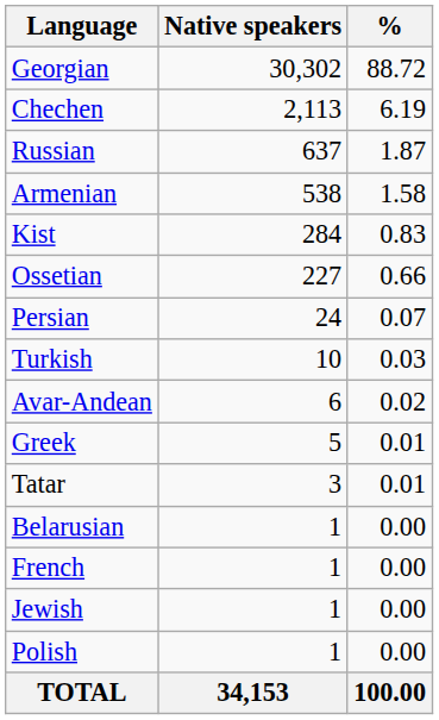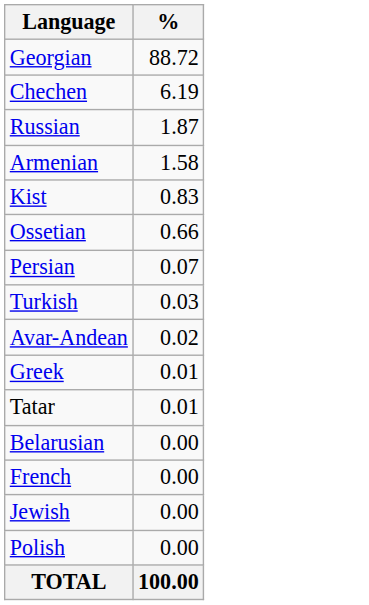- column: Native speakers | 30,302 | 2,113 | 637 | 538 | 284 | 227 | 24 | 10 | 6 | 5 | 3 | 1 | 1 | 1 | 1 | 34,153
